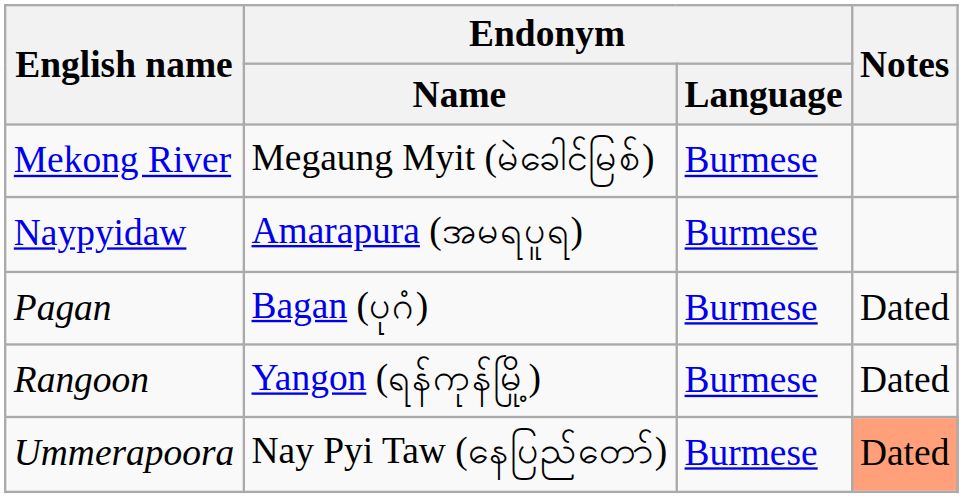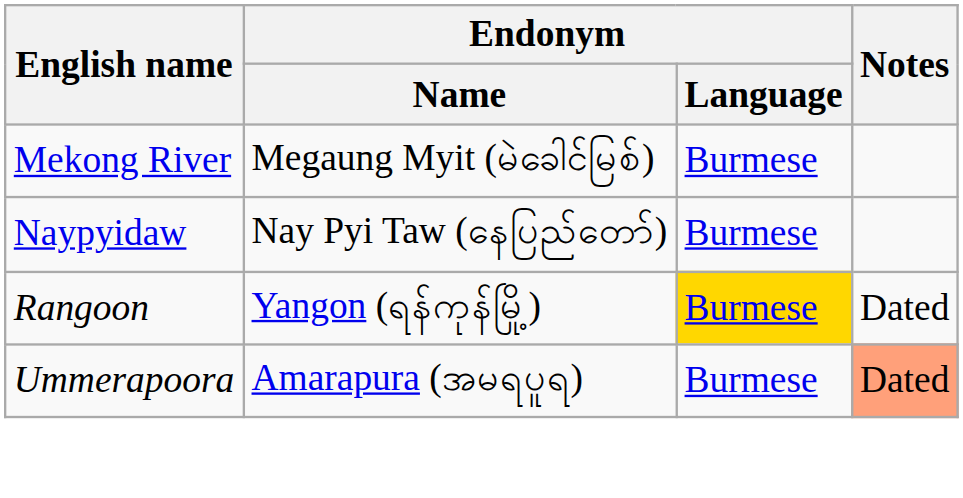Naypyidaw | Endonym / Name: Amarapura (အမရပူရ) -> Nay Pyi Taw (နေပြည်တော်)
- row: Pagan | Bagan (ပုဂံ) | Burmese | Dated
Rangoon | Endonym / Language: no background -> gold background
Ummerapoora | Endonym / Name: Nay Pyi Taw (နေပြည်တော်) -> Amarapura (အမရပူရ)
